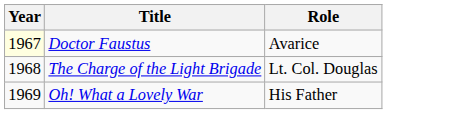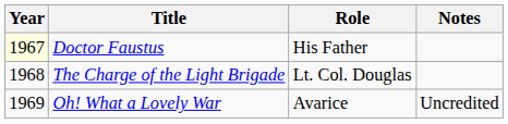+ column: Notes | Uncredited
Doctor Faustus | Role: Avarice -> His Father
Oh! What a Lovely War | Role: His Father -> Avarice
